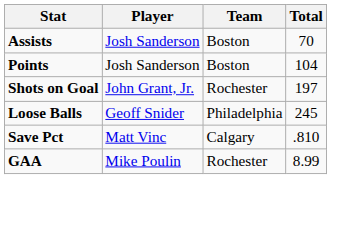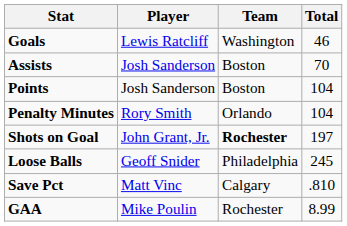+ row: Goals | Lewis Ratcliff | Washington | 46
+ row: Penalty Minutes | Rory Smith | Orlando | 104
Shots on Goal | Team: normal -> bold
